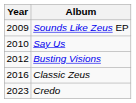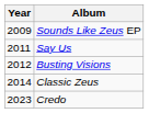Say Us | Year: 2010 -> 2011
Classic Zeus | Year: 2016 -> 2014
